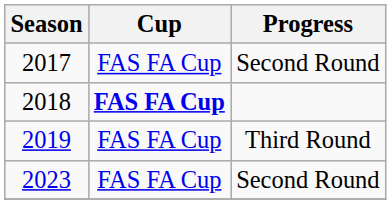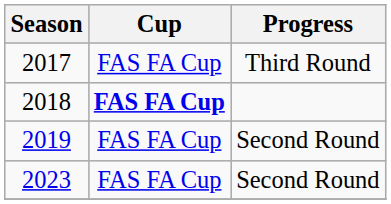2017 | Progress: Second Round -> Third Round
2019 | Progress: Third Round -> Second Round
